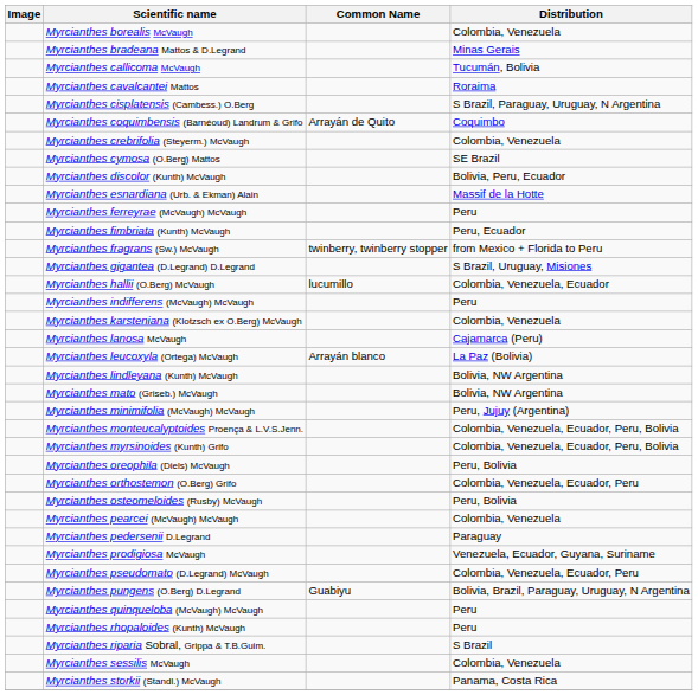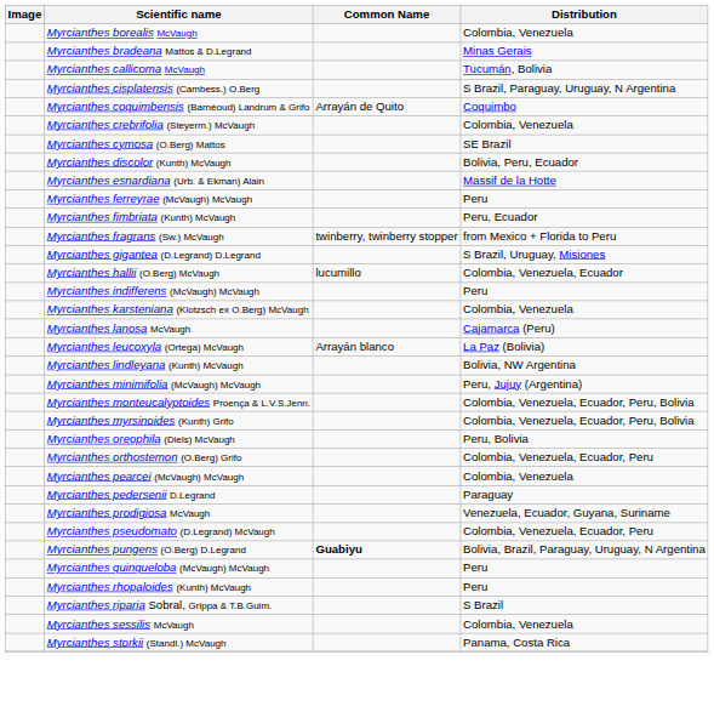- row: Myrcianthes cavalcantei Mattos | Roraima
- row: Myrcianthes mato (Griseb.) McVaugh | Bolivia, NW Argentina
- row: Myrcianthes osteomeloides (Rusby) McVaugh | Peru, Bolivia
Myrcianthes pungens (O.Berg) D.Legrand | Common Name: normal -> bold
